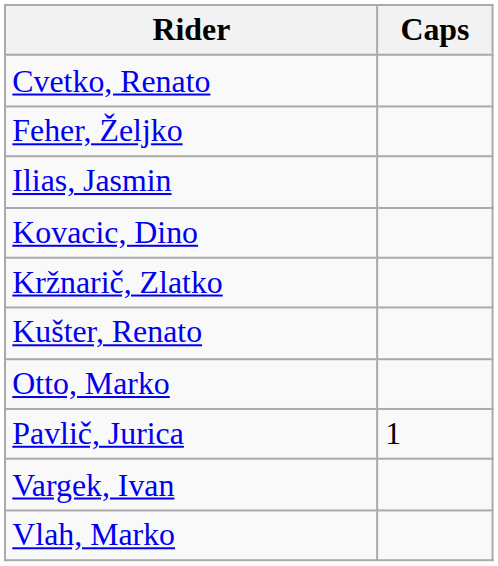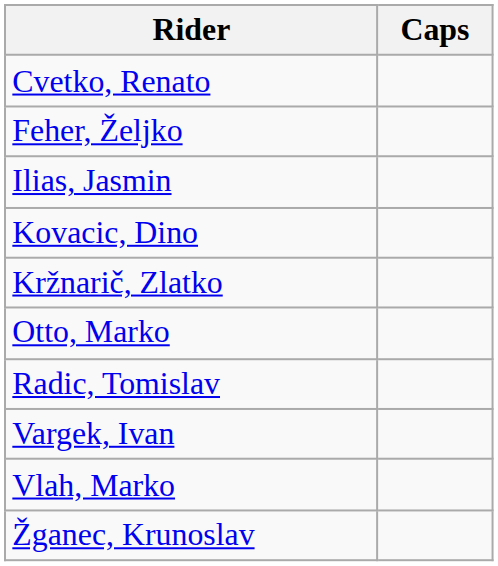- row: Kušter, Renato
- row: Pavlič, Jurica | 1
+ row: Radic, Tomislav
+ row: Žganec, Krunoslav
